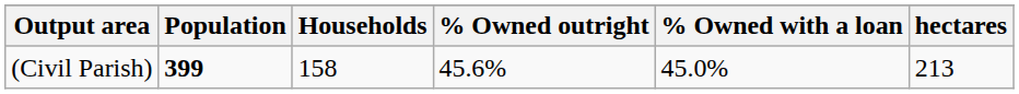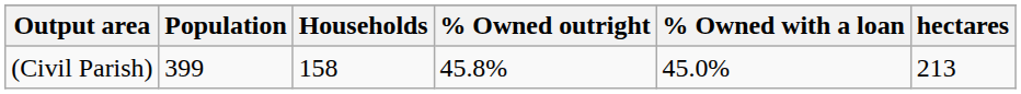(Civil Parish) | Population: bold -> normal
(Civil Parish) | % Owned outright: 45.6% -> 45.8%
